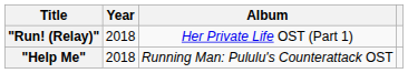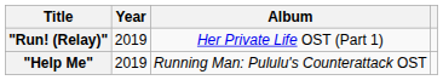"Run! (Relay)" | Year: 2018 -> 2019
"Help Me" | Year: 2018 -> 2019
